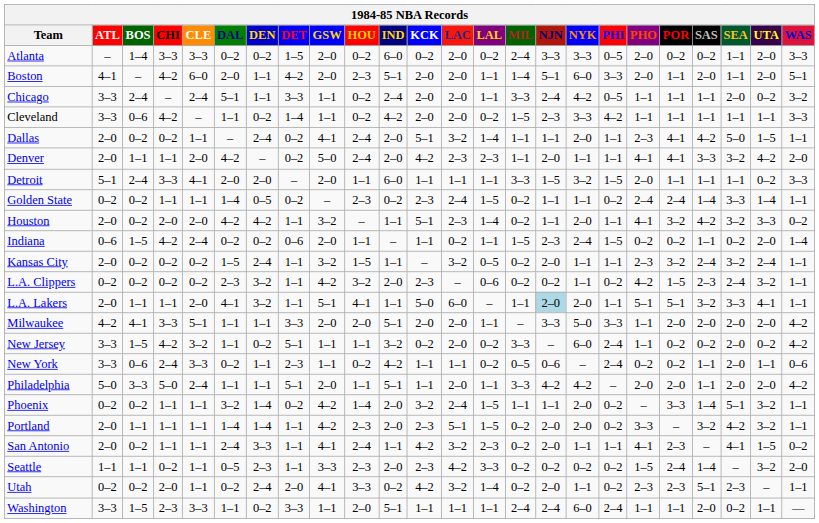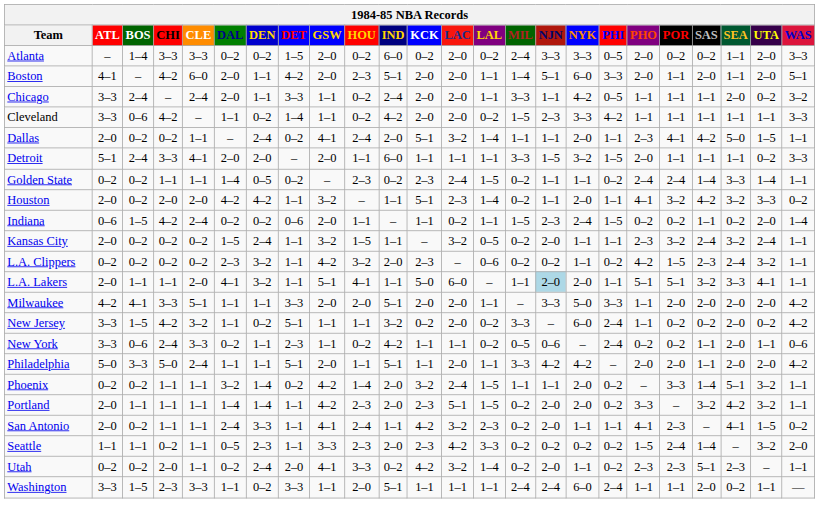Chicago | DAL: 5–1 -> 2–0
Chicago | NJN: 2–4 -> 1–1
- row: Denver | 2–0 | 1–1 | 1–1 | 2–0 | 4–2 | – | 0–2 | 5–0 | 2–4 | 2–0 | 4–2 | 2–3 | 2–3 | 1–1 | 2–0 | 1–1 | 1–1 | 4–1 | 4–1 | 3–3 | 3–2 | 4–2 | 2–0
